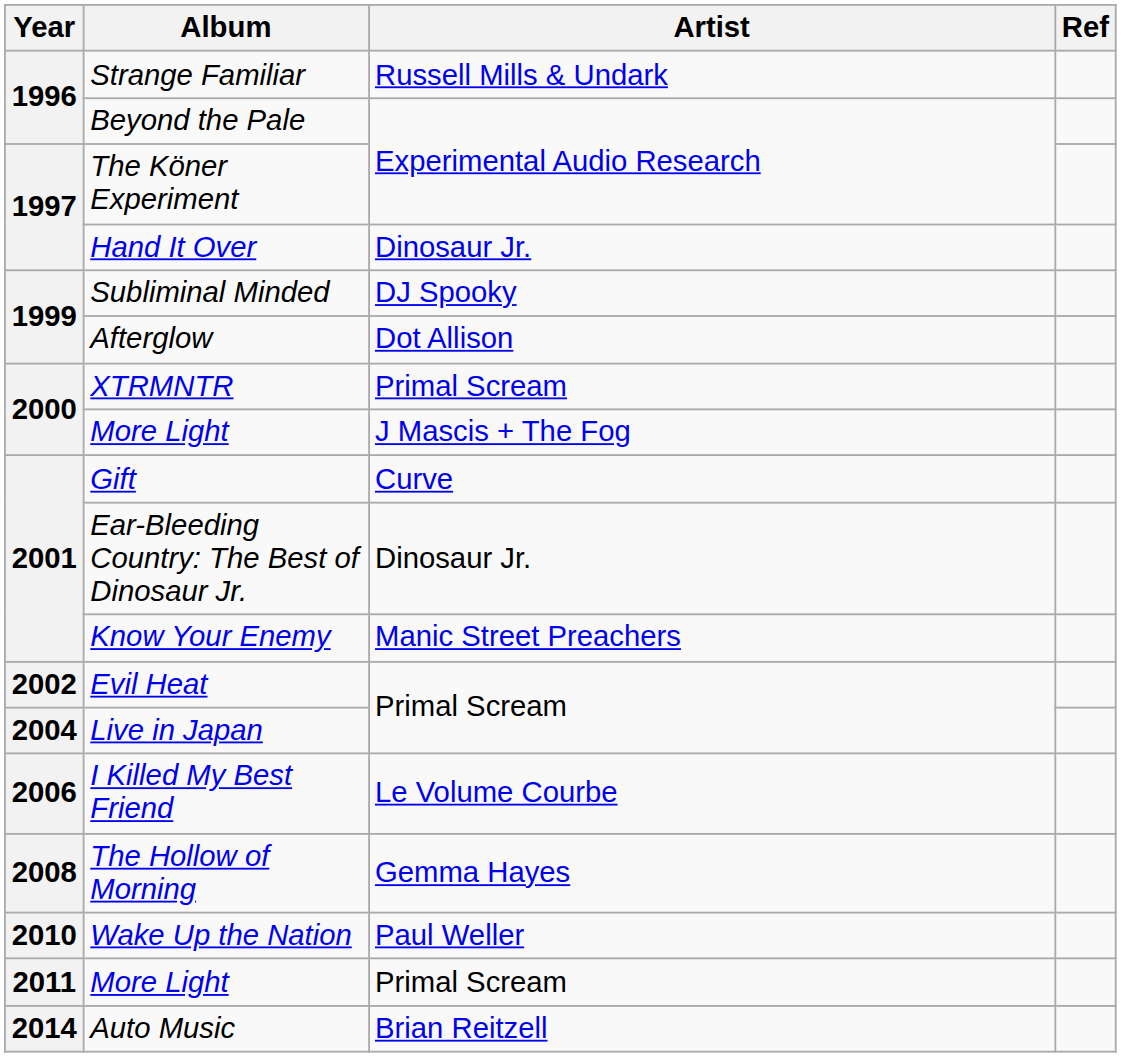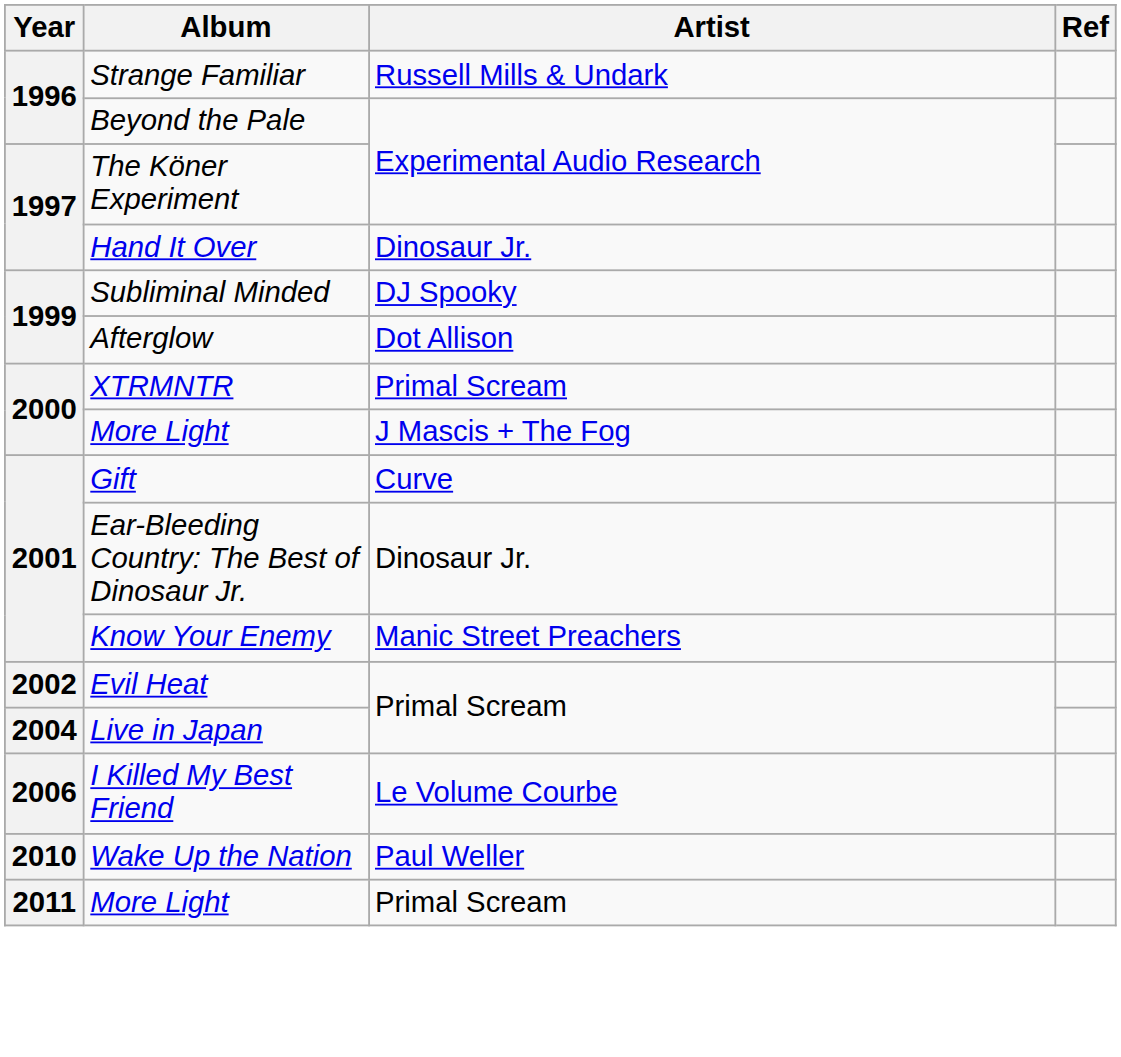- row: 2008 | The Hollow of Morning | Gemma Hayes
- row: 2014 | Auto Music | Brian Reitzell
